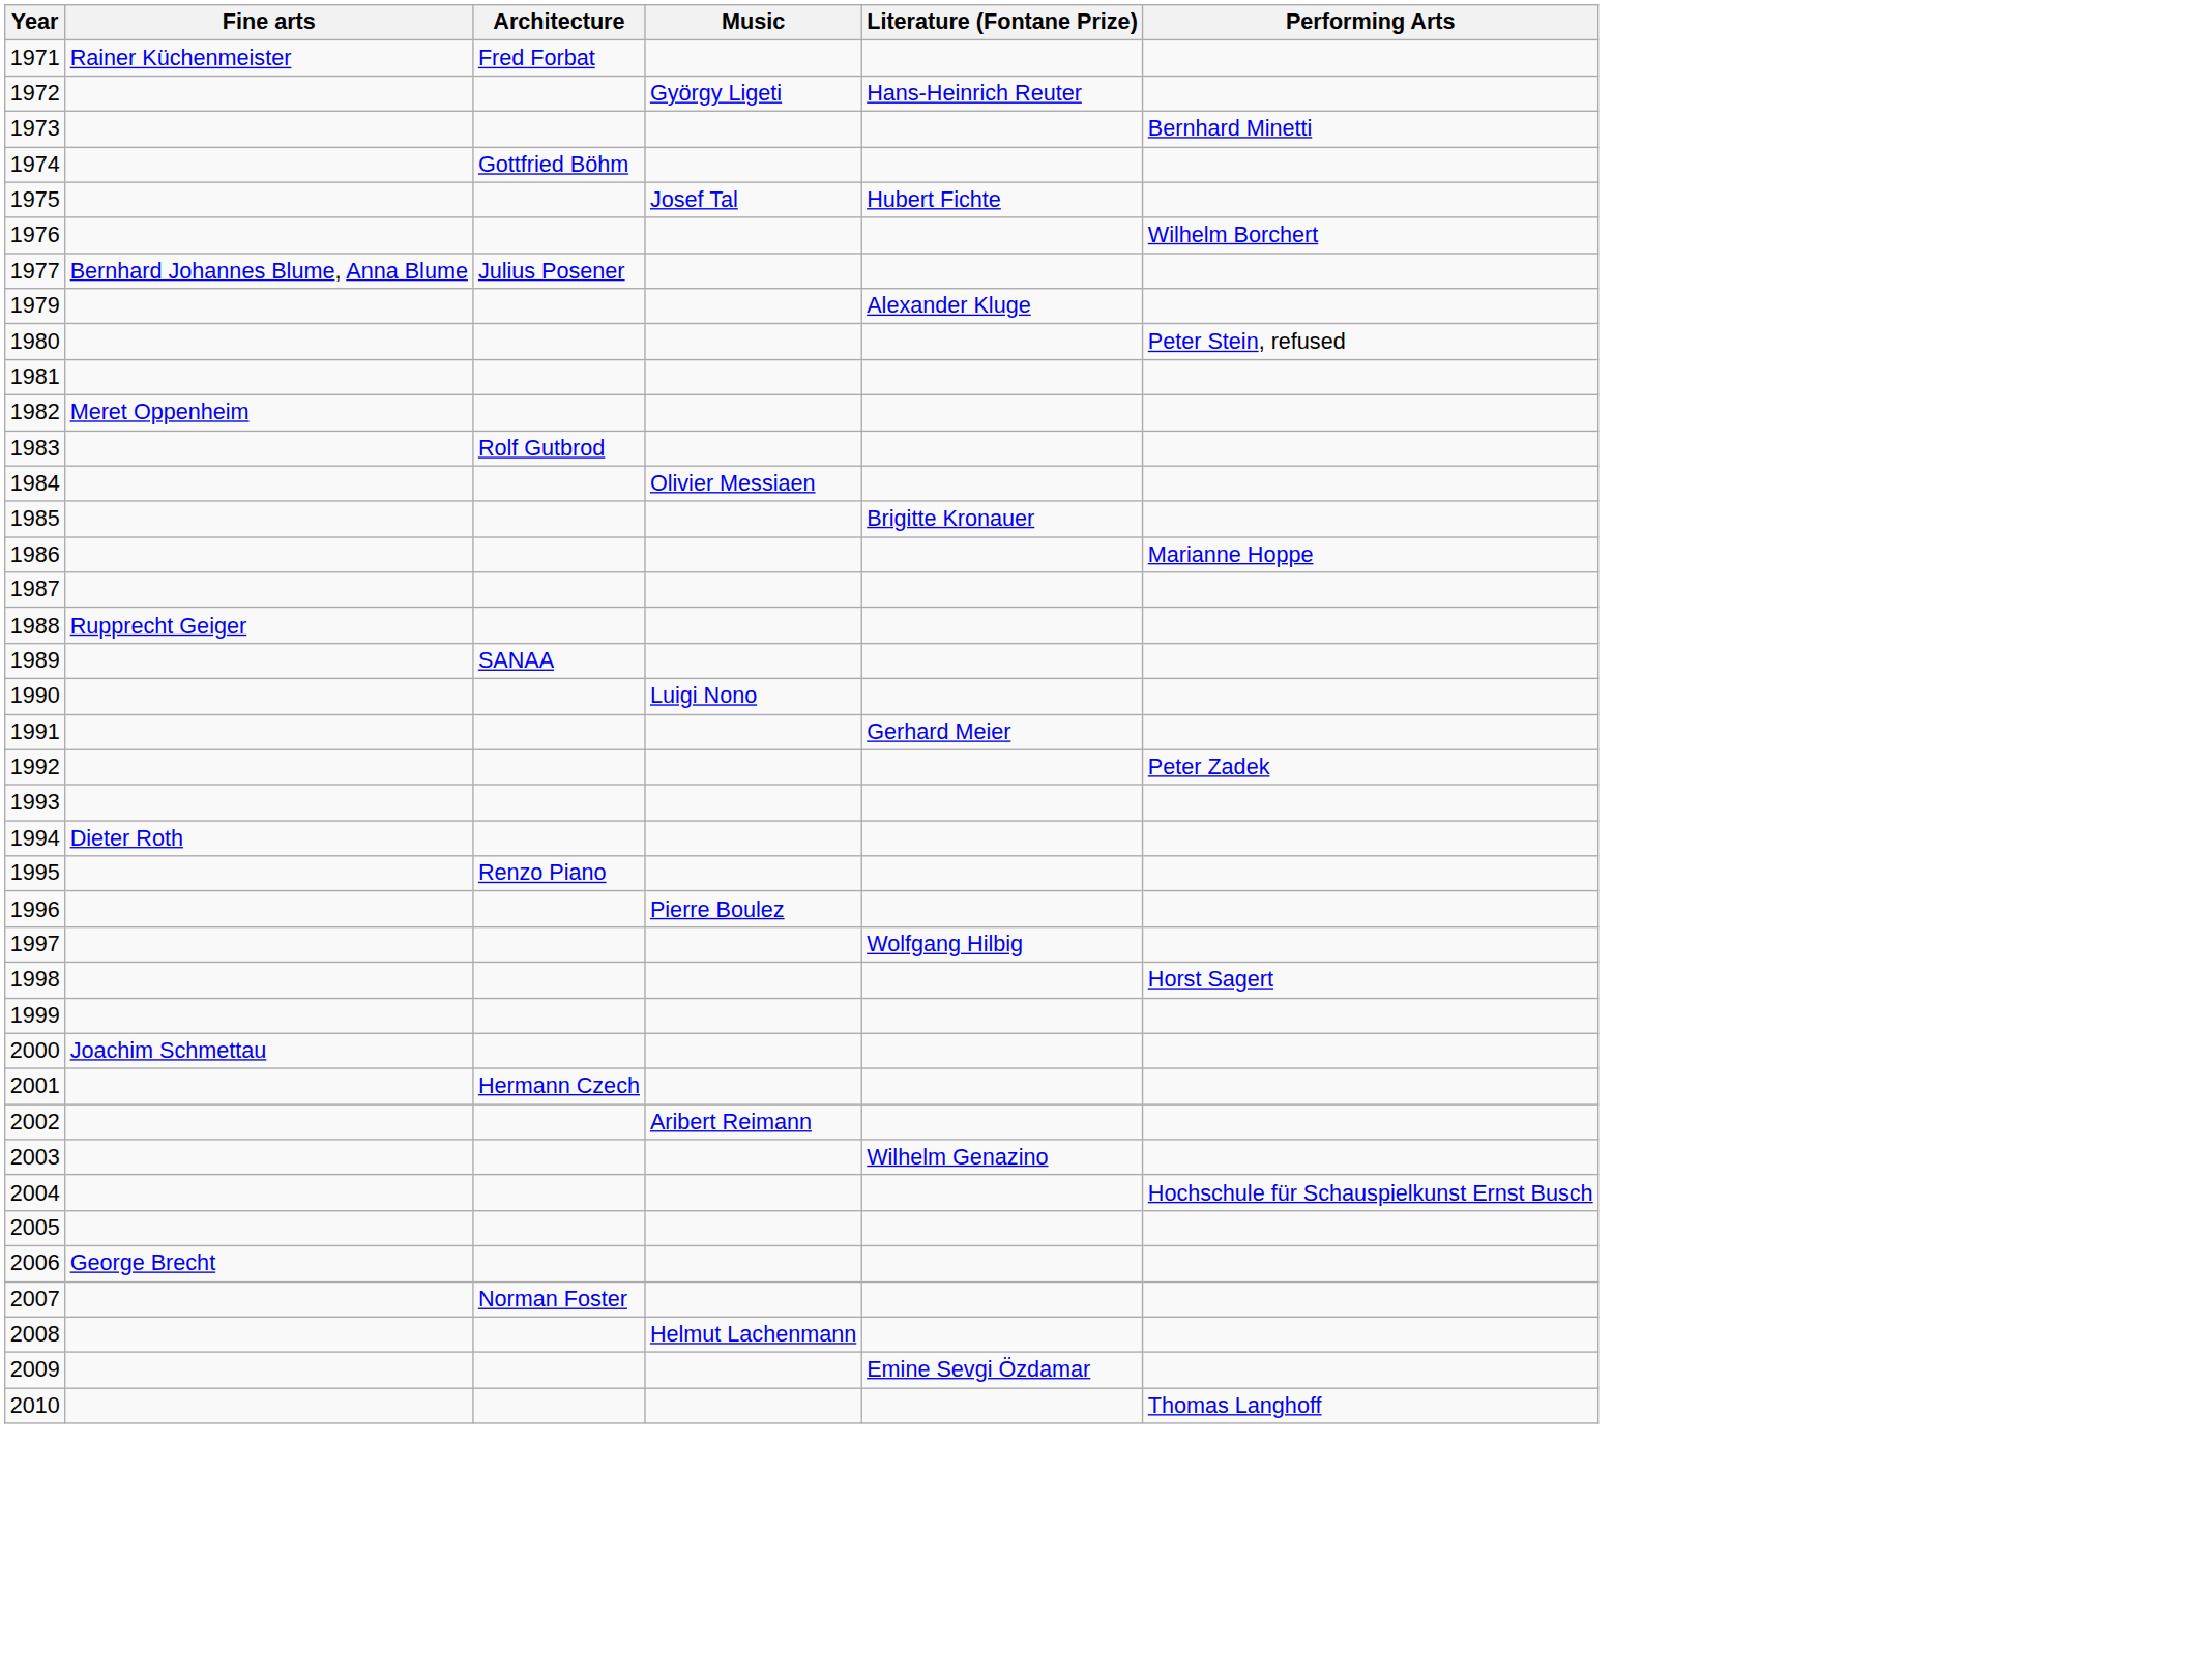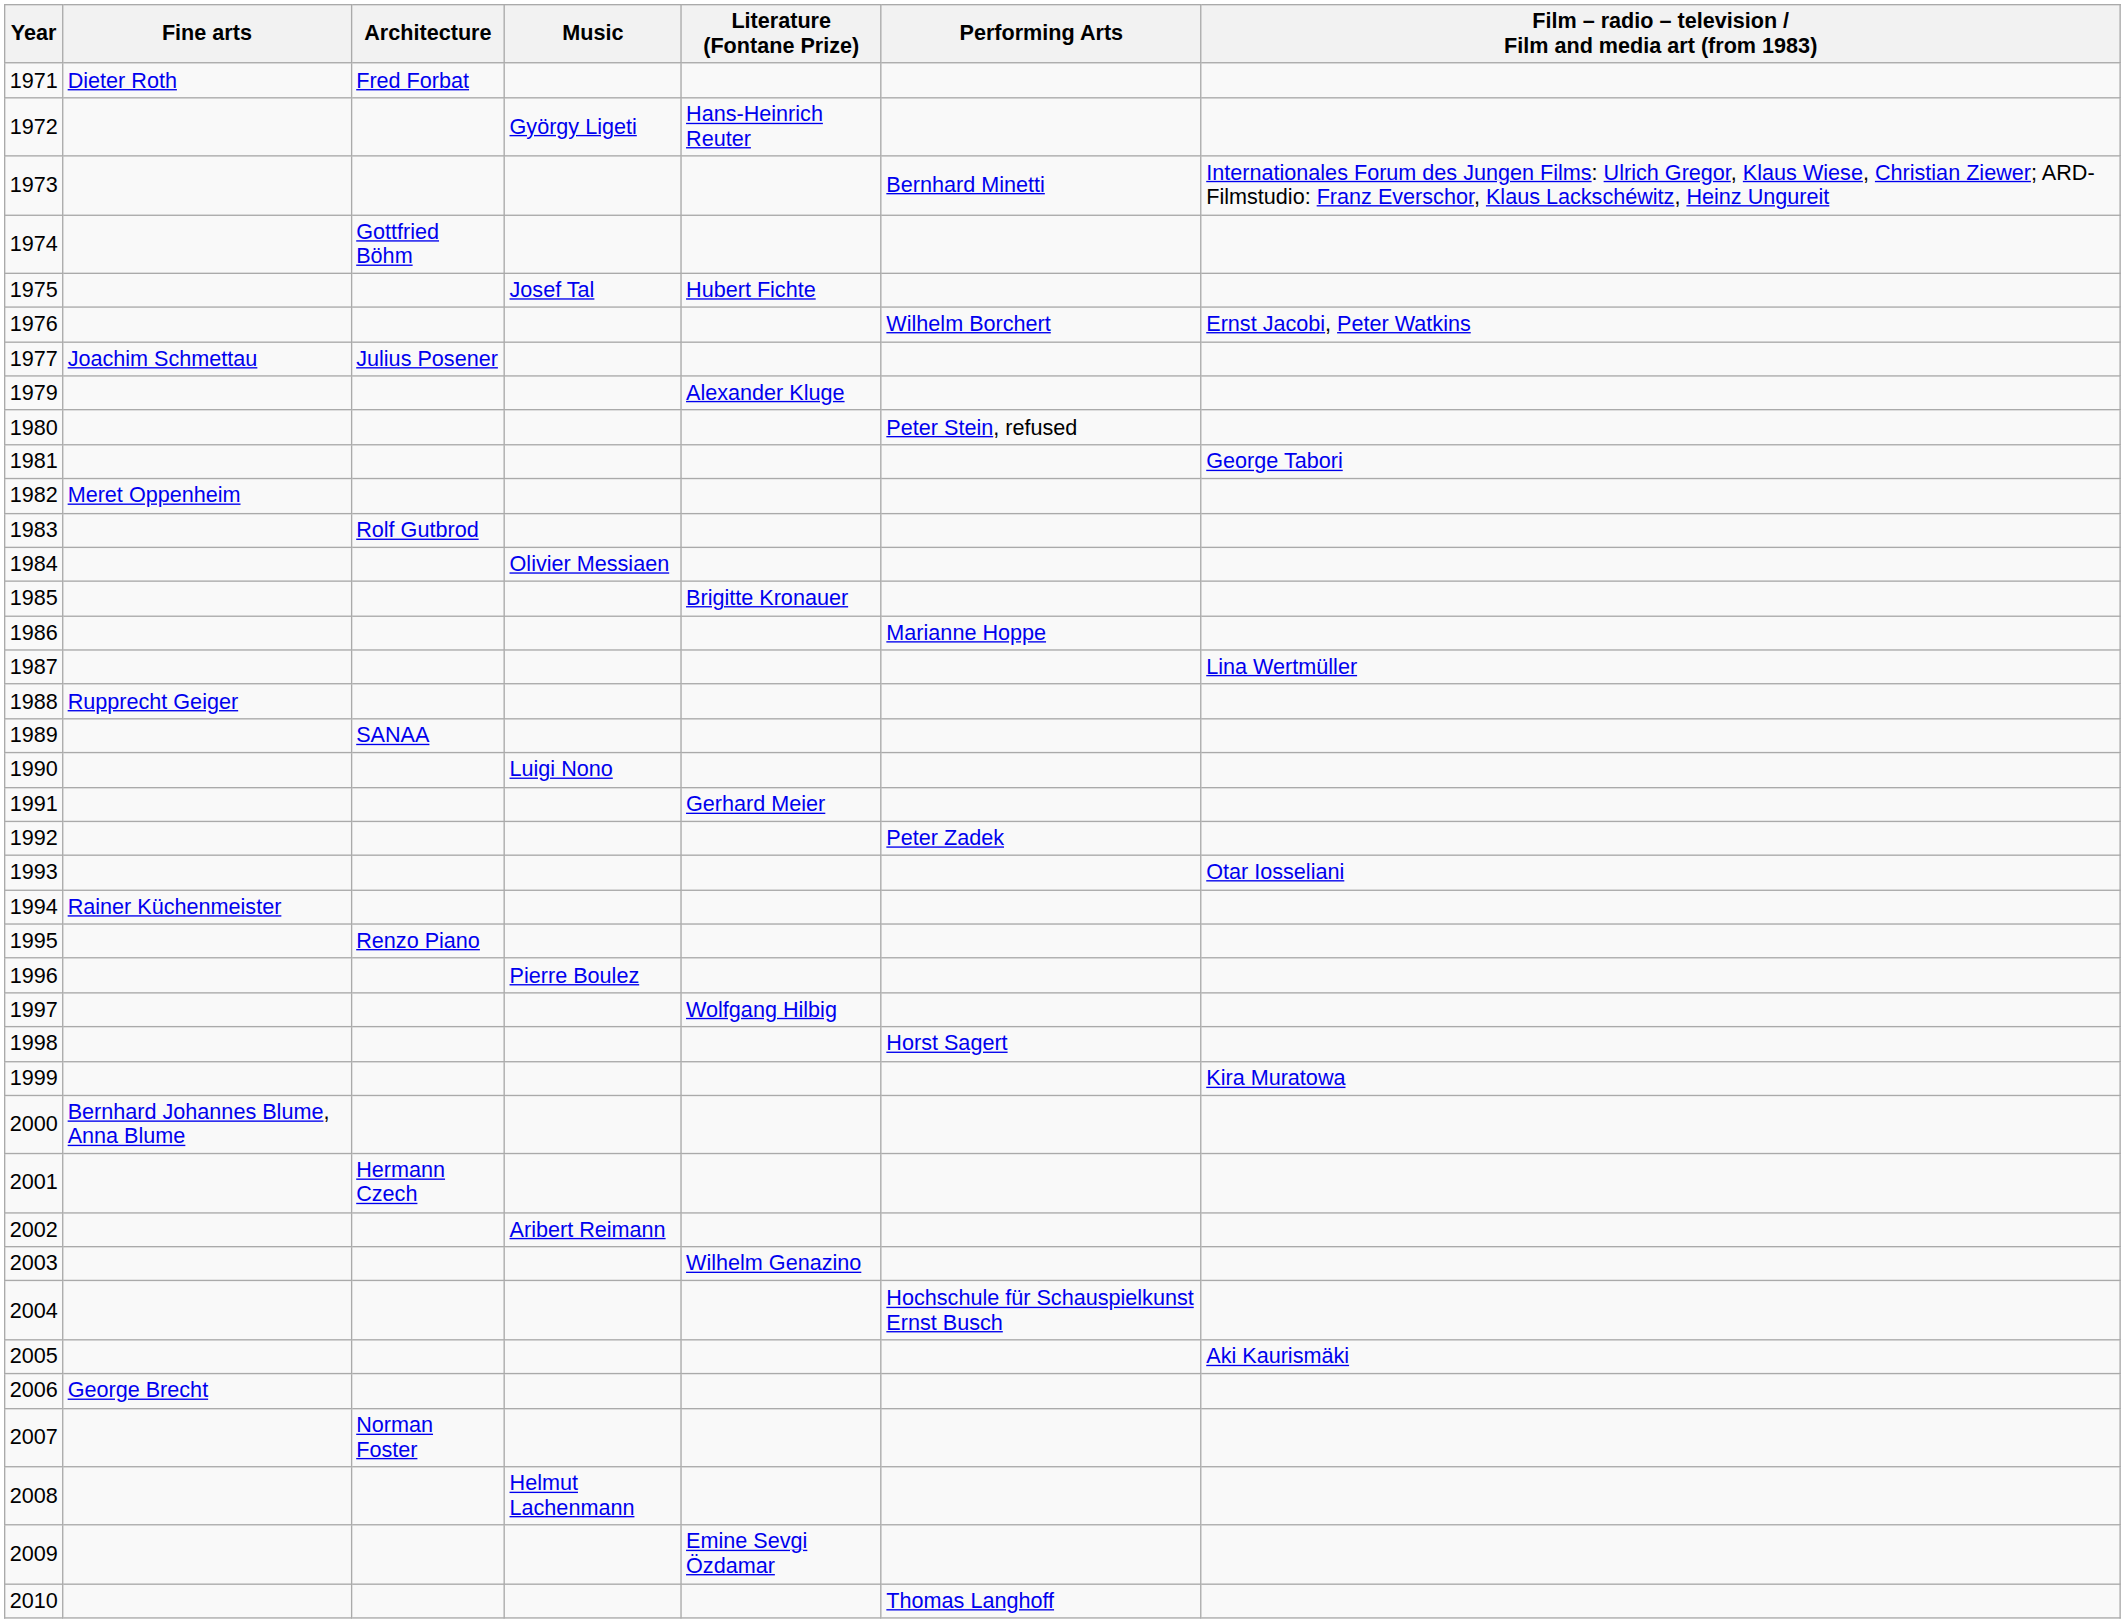+ column: Film – radio – television / Film and media art (from 1983) | Internationales Forum des Jungen Films: Ulrich Gregor, Klaus Wiese, Christian Ziewer; ARD-Filmstudio: Franz Everschor, Klaus Lackschéwitz, Heinz Ungureit | Ernst Jacobi, Peter Watkins | George Tabori | Lina Wertmüller | Otar Iosseliani | Kira Muratowa | Aki Kaurismäki
1971 | Fine arts: Rainer Küchenmeister -> Dieter Roth
1977 | Fine arts: Bernhard Johannes Blume, Anna Blume -> Joachim Schmettau
1994 | Fine arts: Dieter Roth -> Rainer Küchenmeister
2000 | Fine arts: Joachim Schmettau -> Bernhard Johannes Blume, Anna Blume
